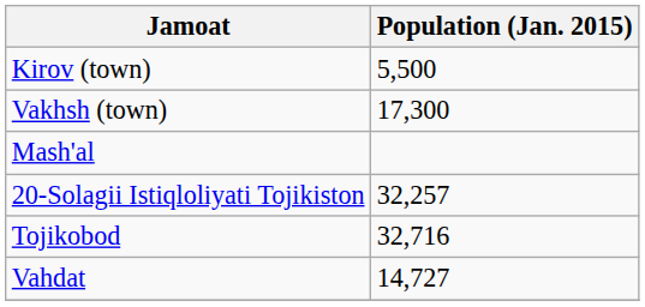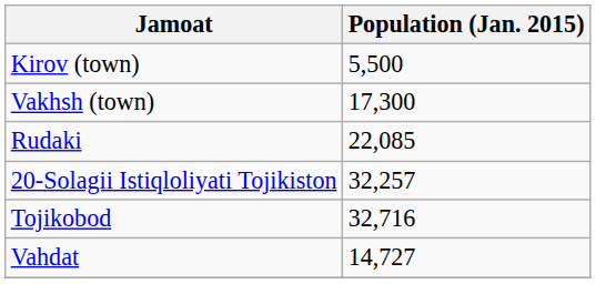- row: Mash'al
+ row: Rudaki | 22,085
